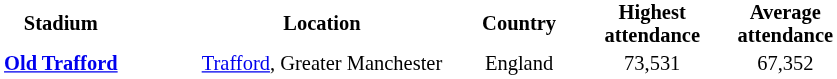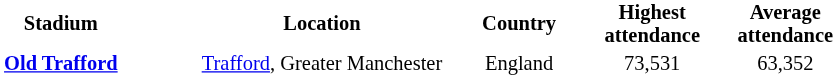Old Trafford | Average attendance: 67,352 -> 63,352
